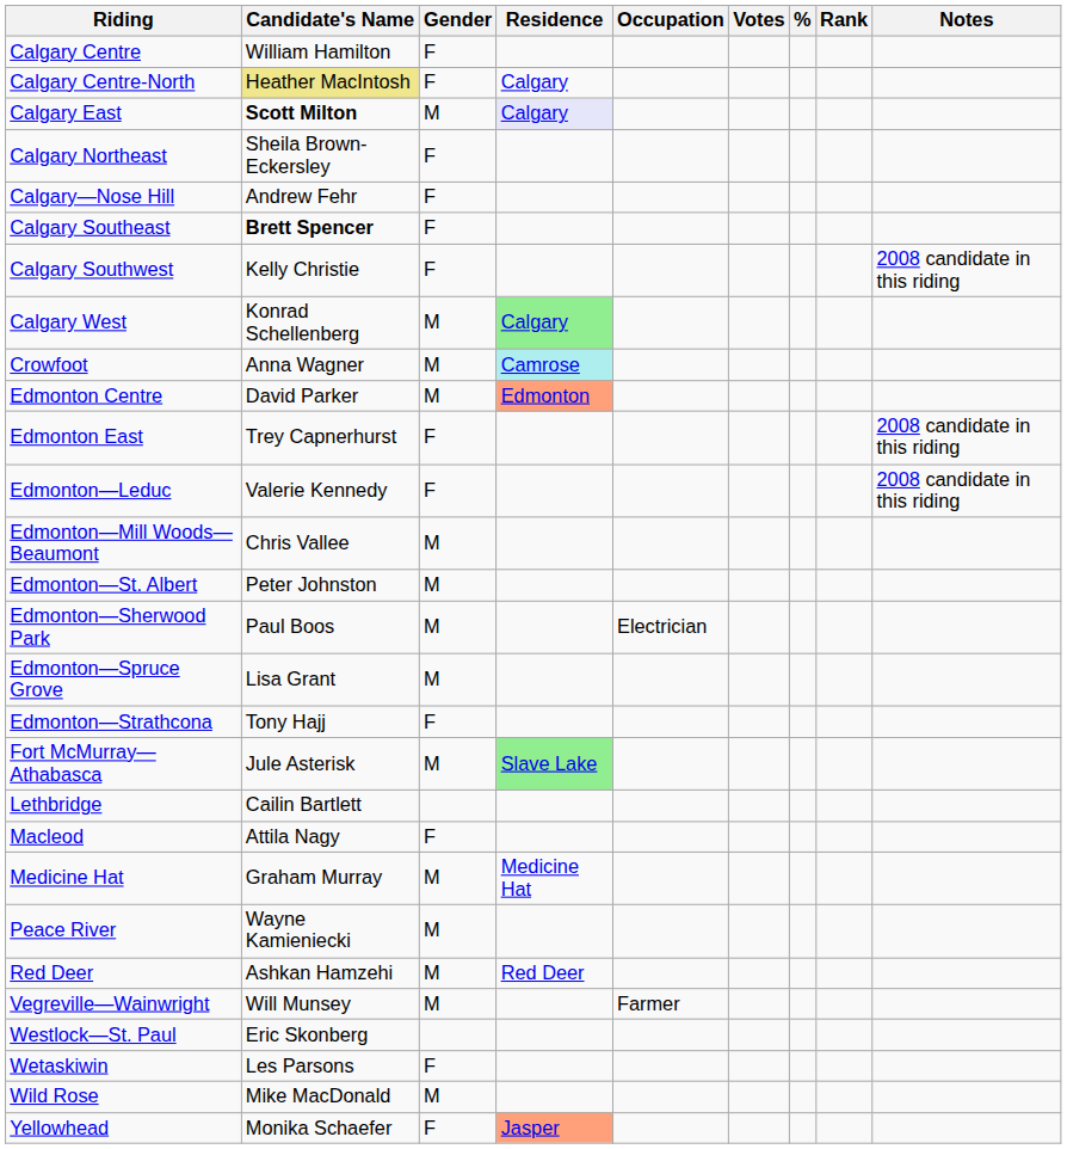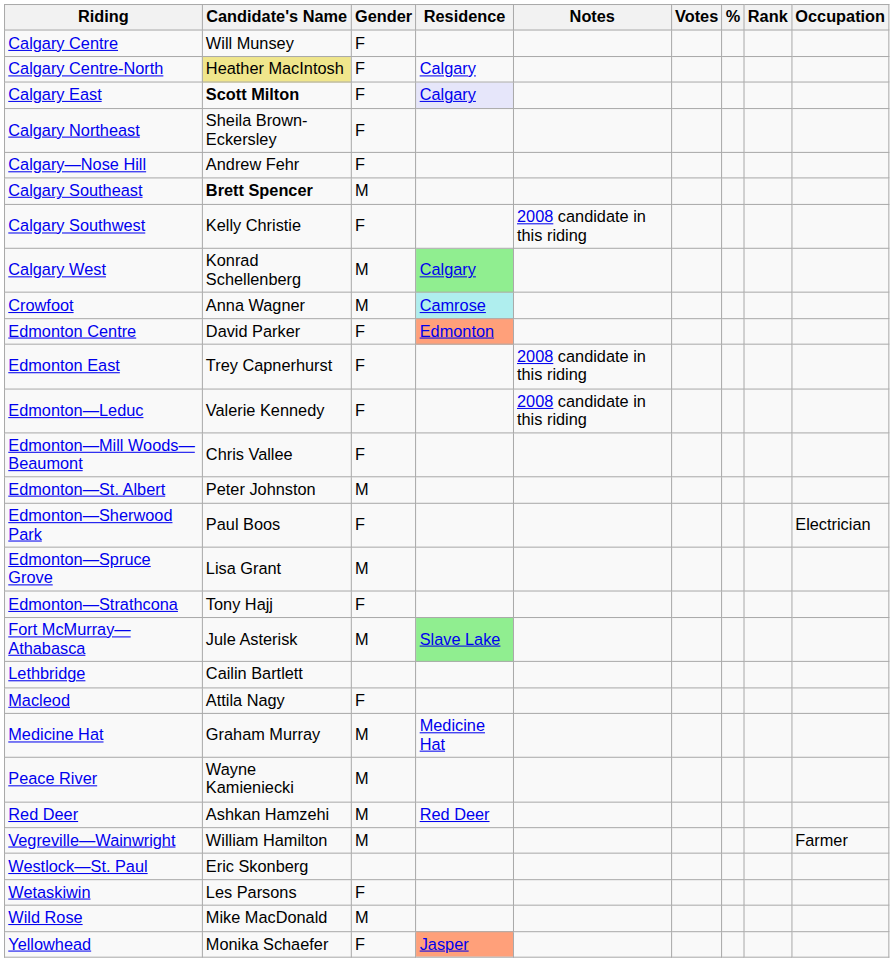columns swapped: Occupation <-> Notes
Calgary Centre | Candidate's Name: William Hamilton -> Will Munsey
Calgary East | Gender: M -> F
Calgary Southeast | Gender: F -> M
Edmonton Centre | Gender: M -> F
Edmonton—Mill Woods—Beaumont | Gender: M -> F
Edmonton—Sherwood Park | Gender: M -> F
Vegreville—Wainwright | Candidate's Name: Will Munsey -> William Hamilton
